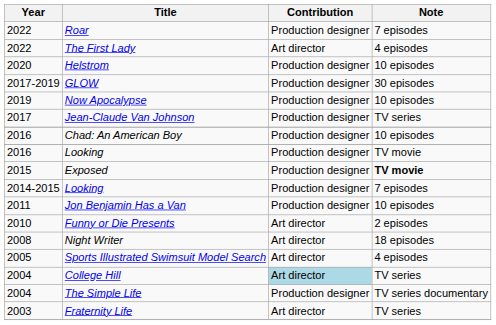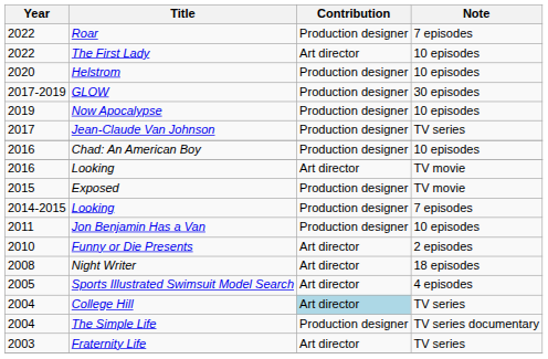The First Lady | Note: 4 episodes -> 10 episodes
2016 / Looking | Contribution: Production designer -> Art director
Exposed | Note: bold -> normal
